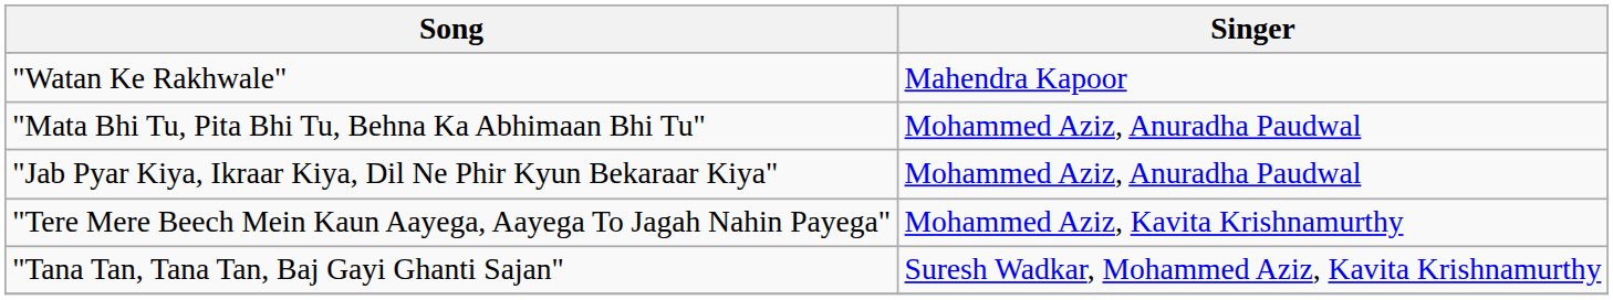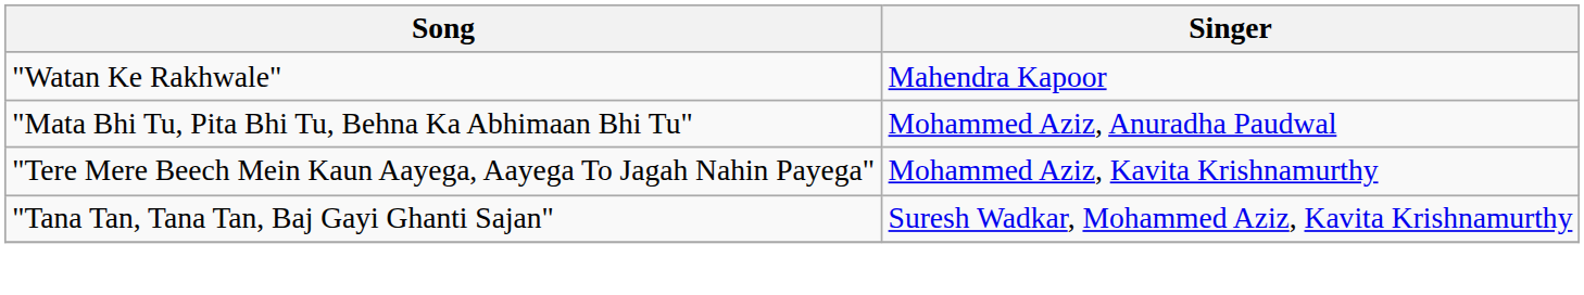- row: "Jab Pyar Kiya, Ikraar Kiya, Dil Ne Phir Kyun Bekaraar Kiya" | Mohammed Aziz, Anuradha Paudwal
